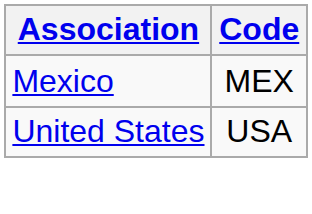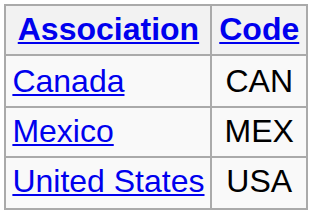+ row: Canada | CAN
